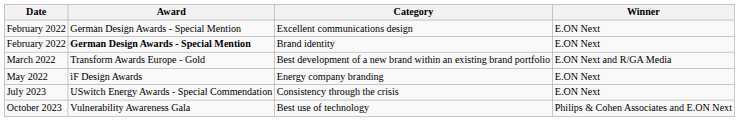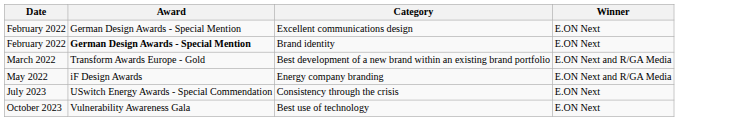Energy company branding | Winner: E.ON Next -> E.ON Next and R/GA Media
Best use of technology | Winner: Philips & Cohen Associates and E.ON Next -> E.ON Next
